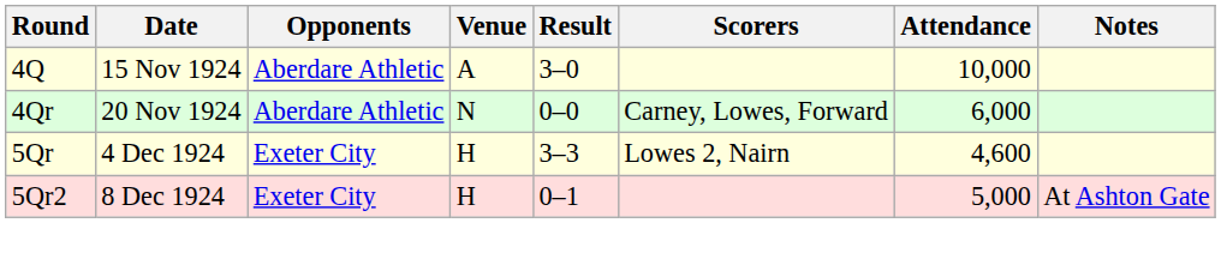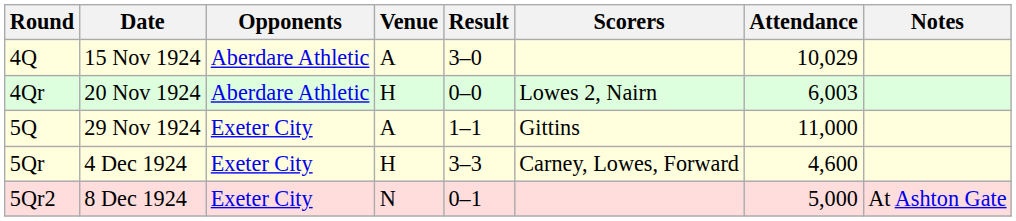4Q | Attendance: 10,000 -> 10,029
4Qr | Venue: N -> H
4Qr | Scorers: Carney, Lowes, Forward -> Lowes 2, Nairn
4Qr | Attendance: 6,000 -> 6,003
+ row: 5Q | 29 Nov 1924 | Exeter City | A | 1–1 | Gittins | 11,000
5Qr | Scorers: Lowes 2, Nairn -> Carney, Lowes, Forward
5Qr2 | Venue: H -> N
